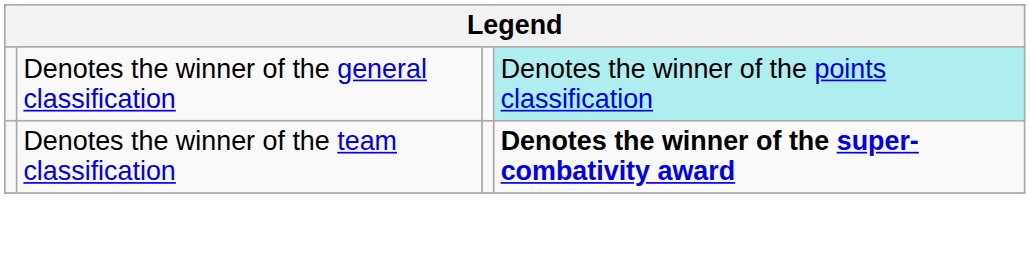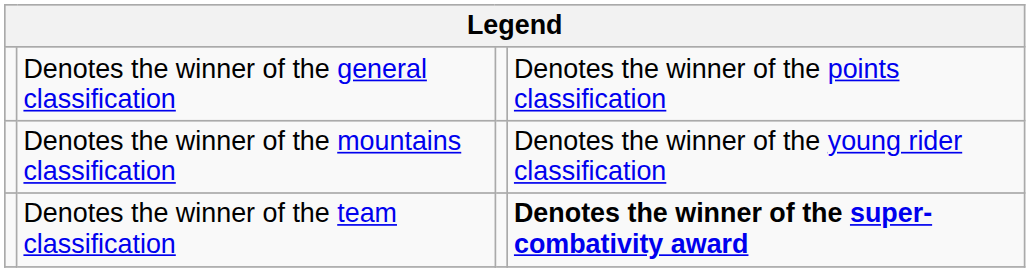Denotes the winner of the general classification | column 4: paleturquoise background -> no background
+ row: Denotes the winner of the mountains classification | Denotes the winner of the young rider classification
